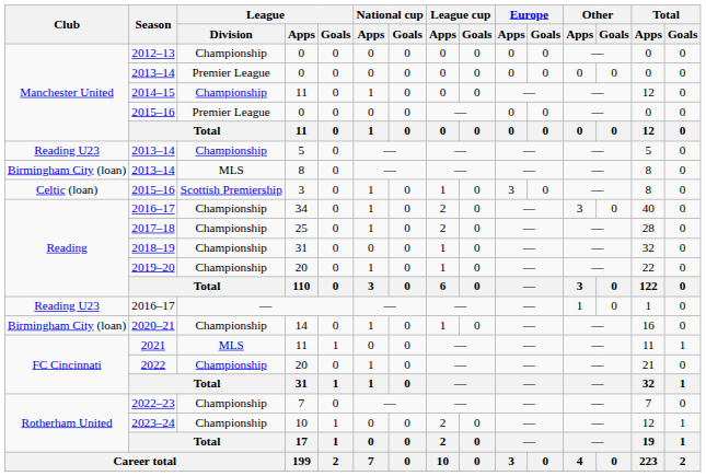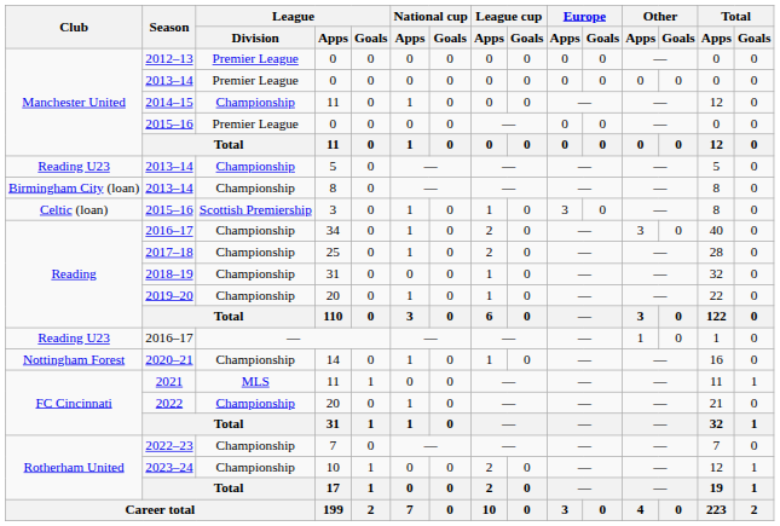2012–13 | League / Division: Championship -> Premier League
2013–14 / 8 | League / Division: MLS -> Championship
2020–21 | Club: Birmingham City (loan) -> Nottingham Forest
